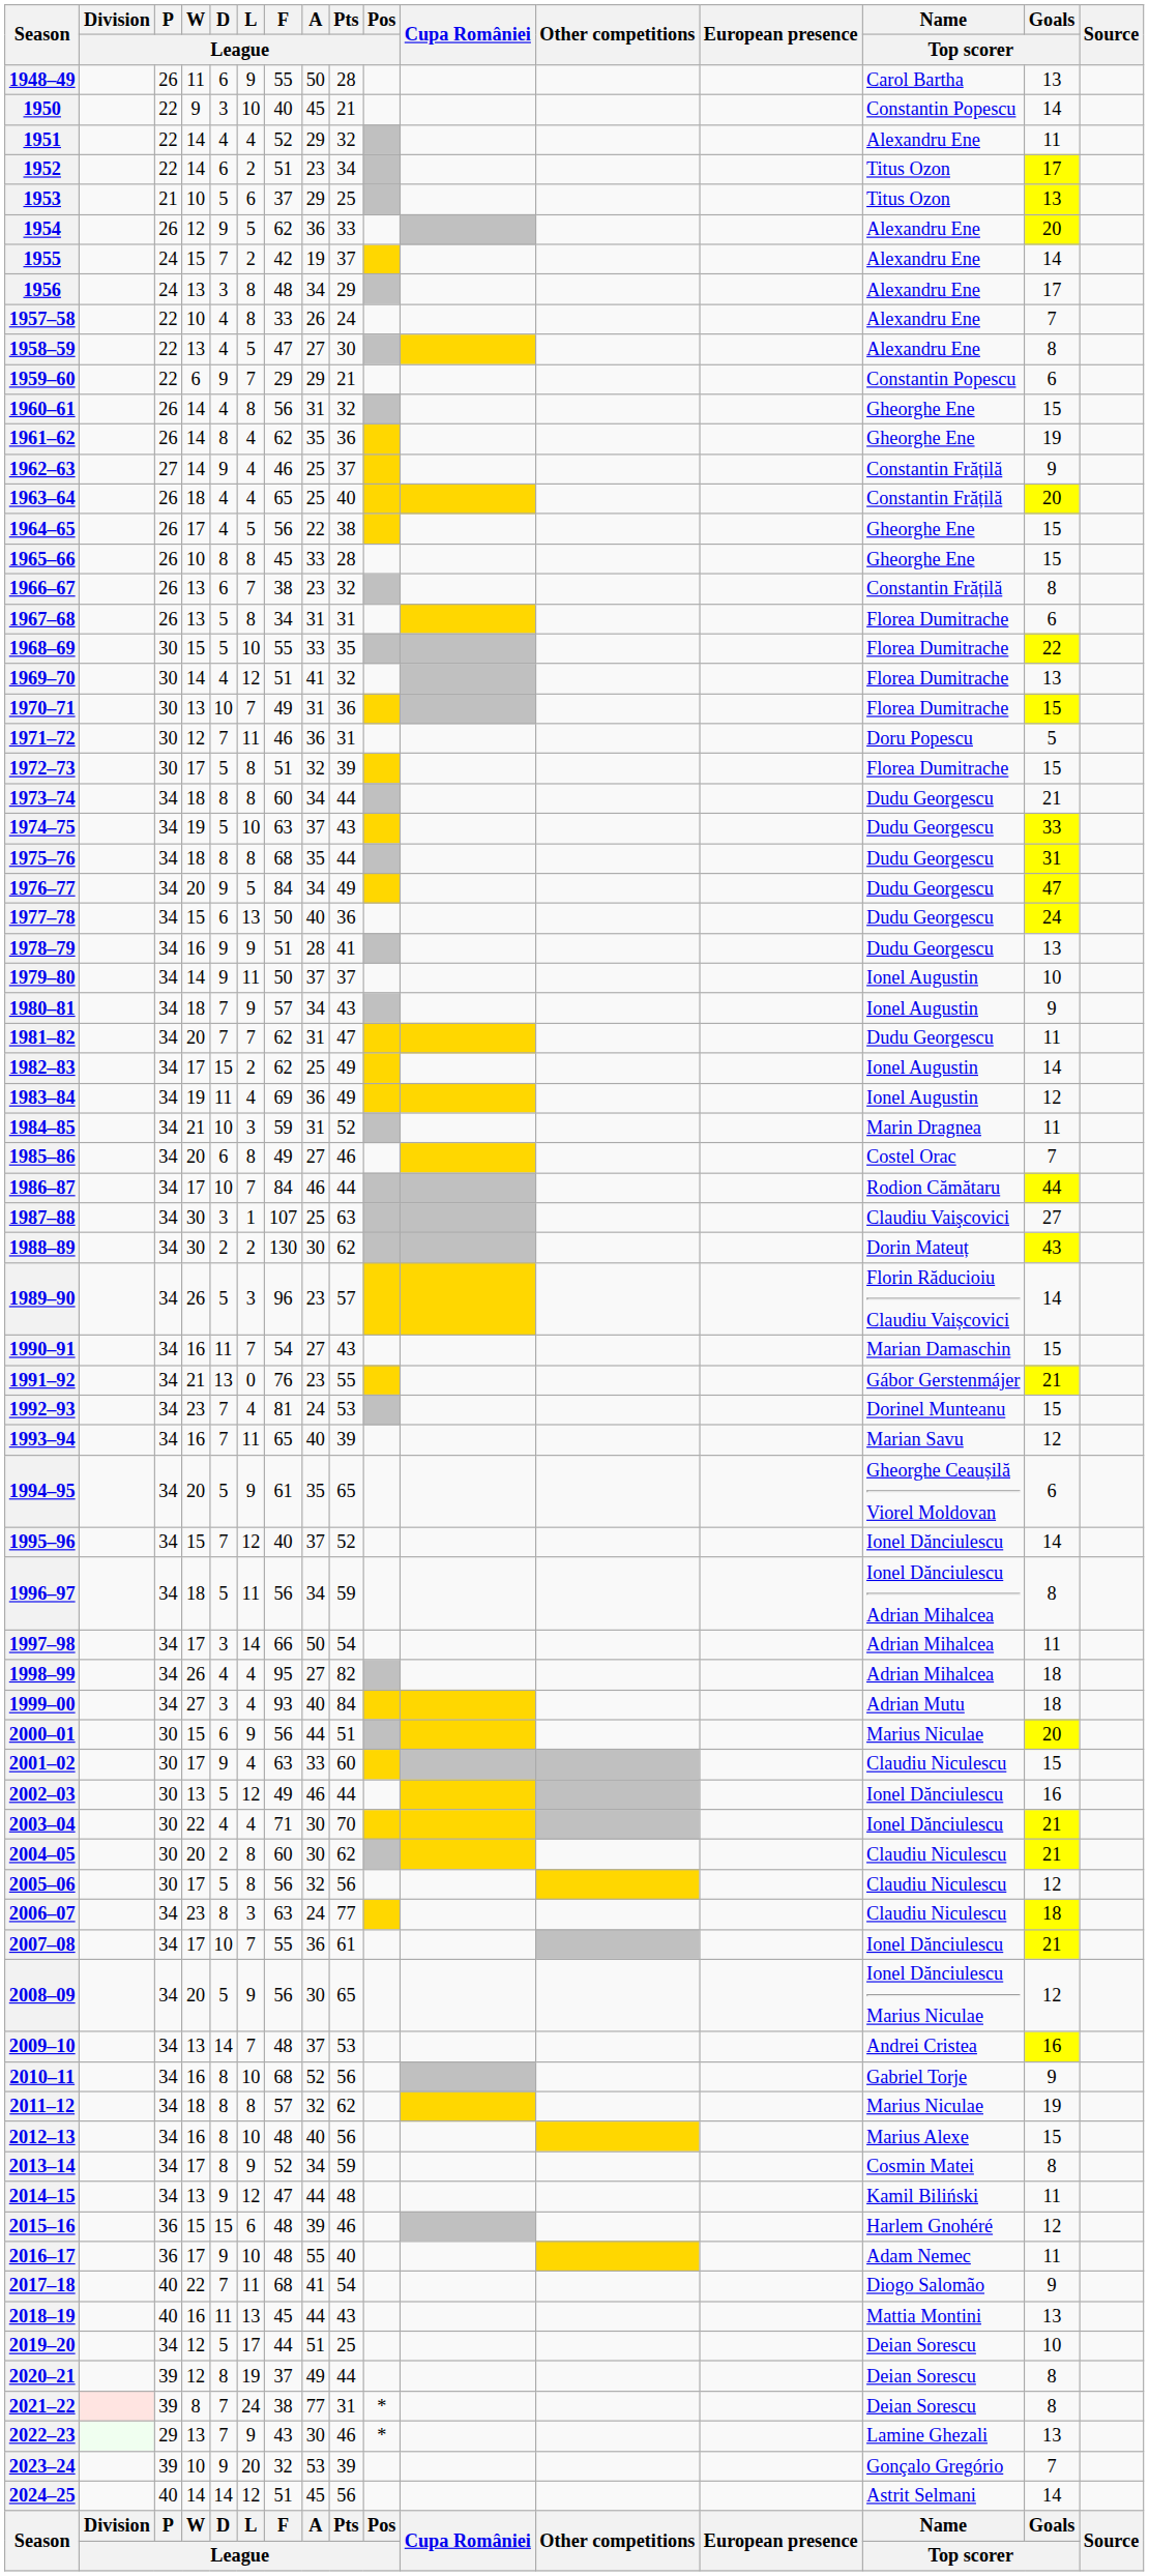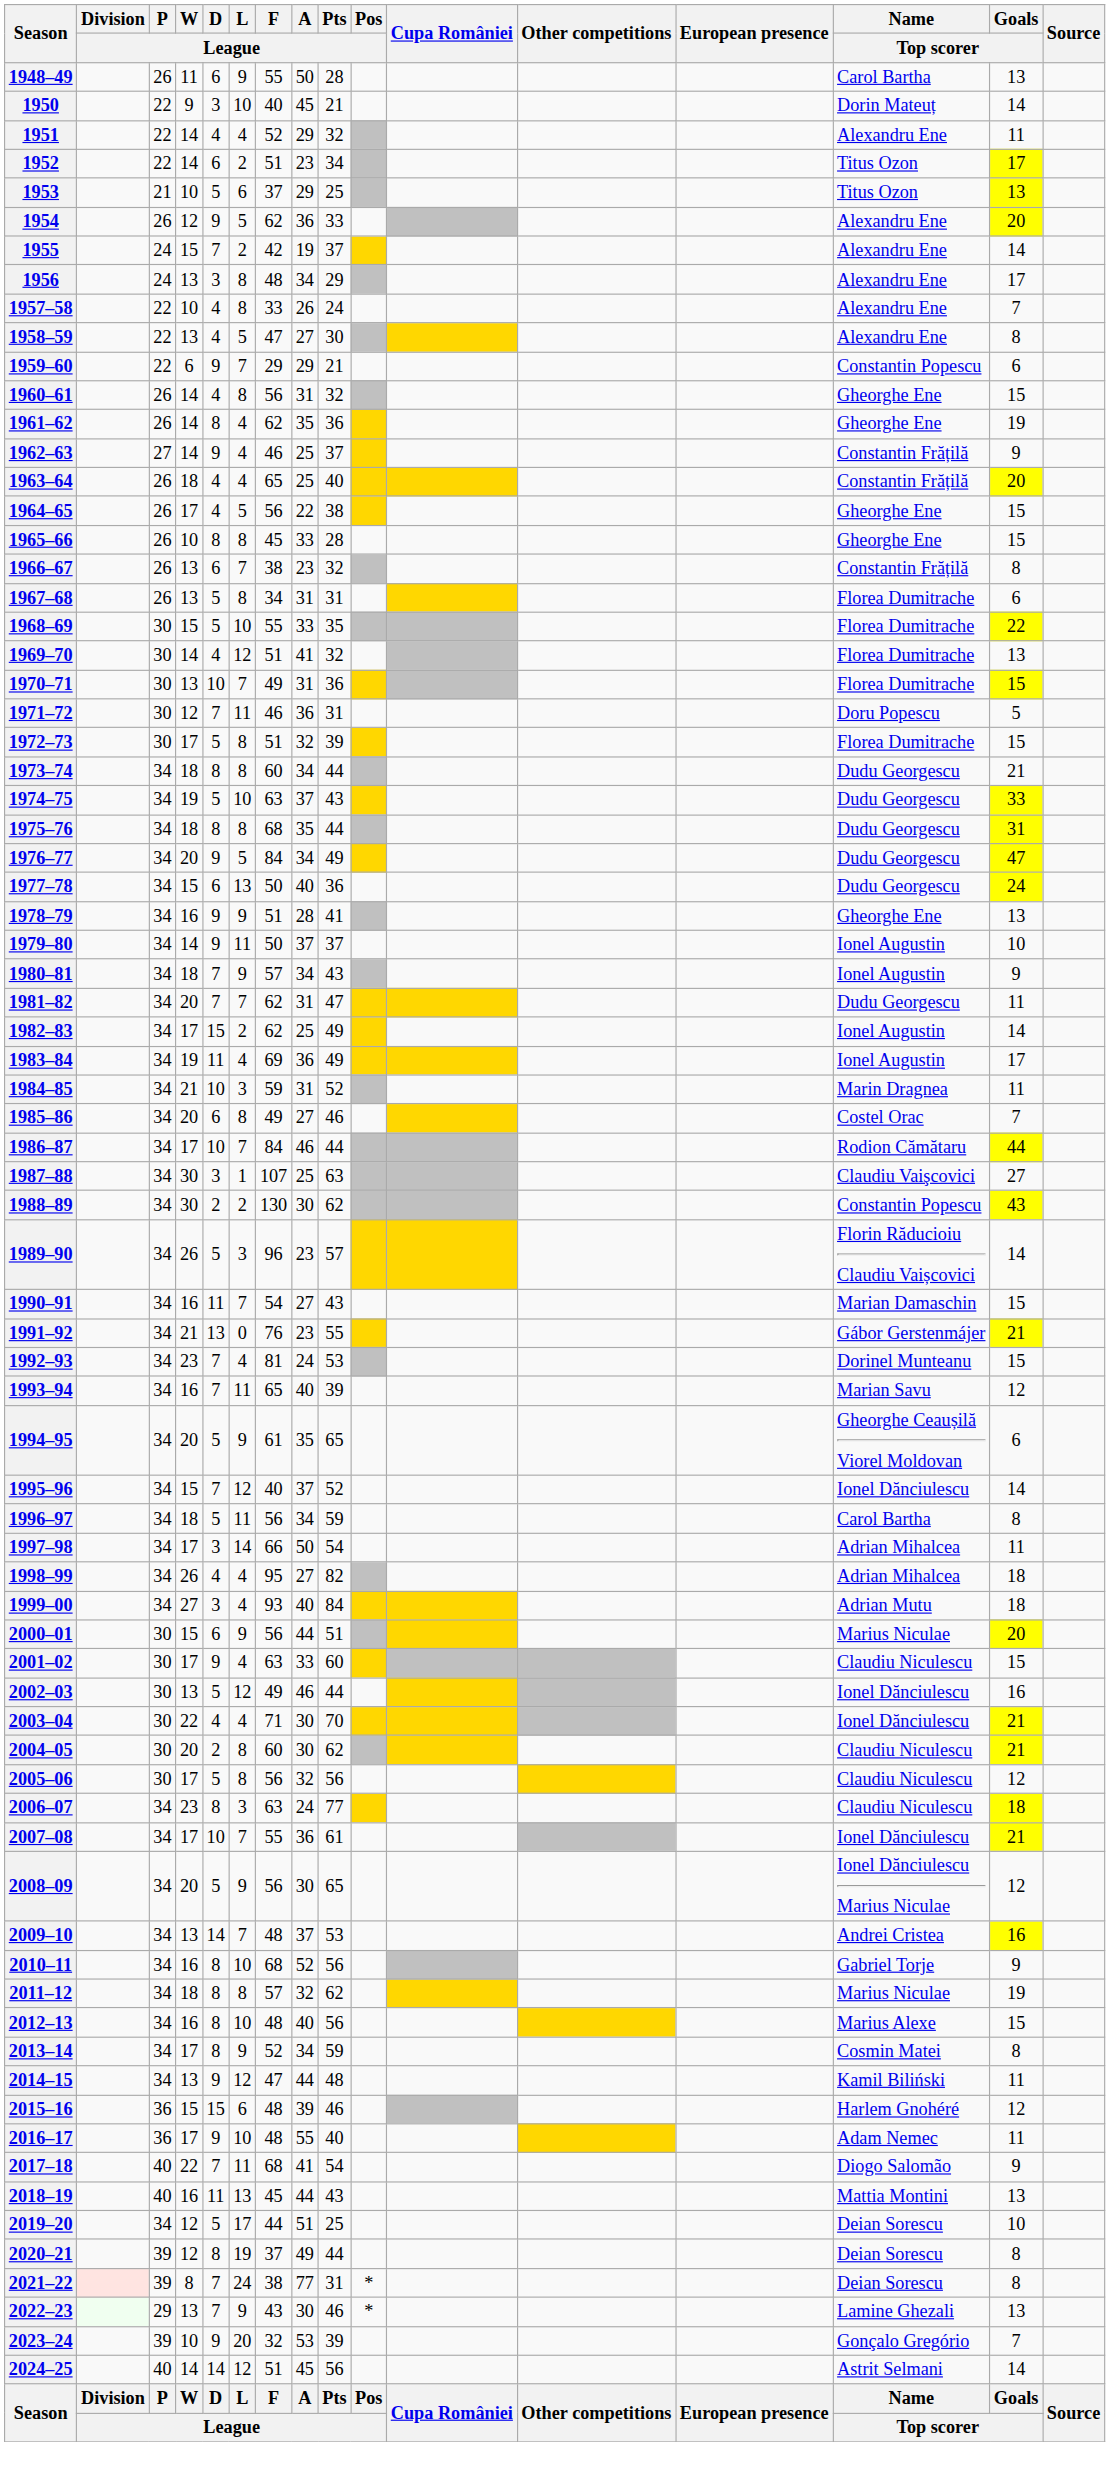1950 | Name / Top scorer: Constantin Popescu -> Dorin Mateuț
1978–79 | Name / Top scorer: Dudu Georgescu -> Gheorghe Ene
1983–84 | Goals / Top scorer: 12 -> 17
1988–89 | Name / Top scorer: Dorin Mateuț -> Constantin Popescu
1996–97 | Name / Top scorer: Ionel Dănciulescu Adrian Mihalcea -> Carol Bartha
